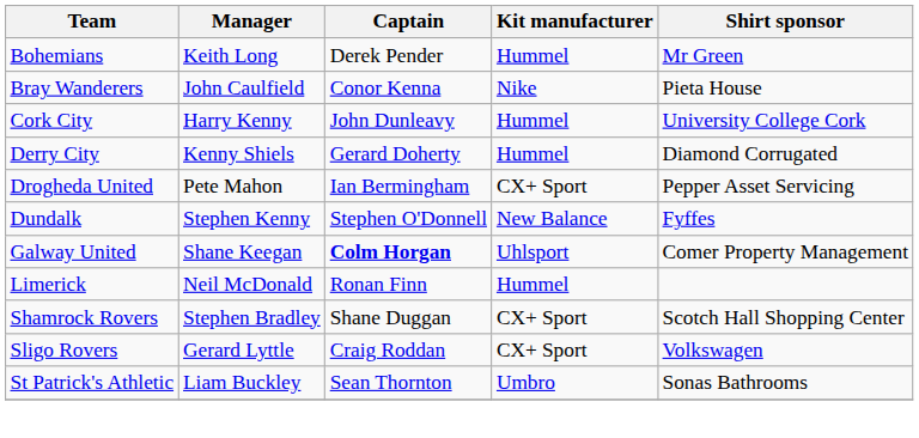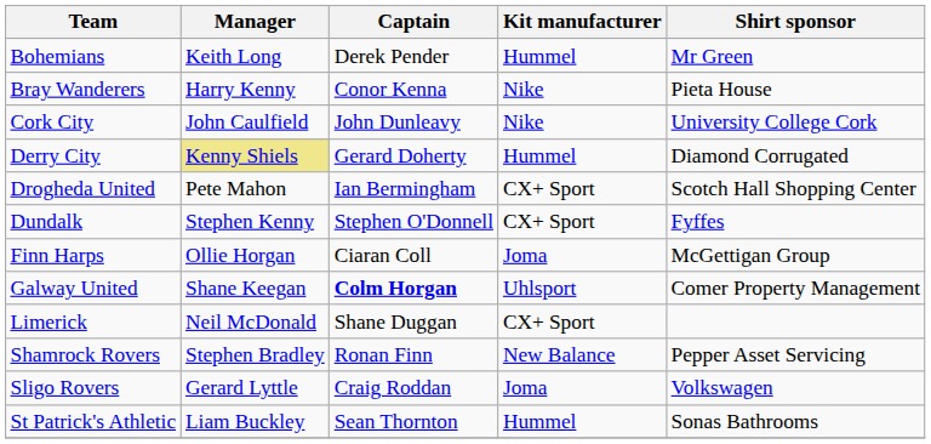Bray Wanderers | Manager: John Caulfield -> Harry Kenny
Cork City | Manager: Harry Kenny -> John Caulfield
Cork City | Kit manufacturer: Hummel -> Nike
Derry City | Manager: no background -> khaki background
Drogheda United | Shirt sponsor: Pepper Asset Servicing -> Scotch Hall Shopping Center
Dundalk | Kit manufacturer: New Balance -> CX+ Sport
+ row: Finn Harps | Ollie Horgan | Ciaran Coll | Joma | McGettigan Group
Limerick | Captain: Ronan Finn -> Shane Duggan
Limerick | Kit manufacturer: Hummel -> CX+ Sport
Shamrock Rovers | Captain: Shane Duggan -> Ronan Finn
Shamrock Rovers | Kit manufacturer: CX+ Sport -> New Balance
Shamrock Rovers | Shirt sponsor: Scotch Hall Shopping Center -> Pepper Asset Servicing
Sligo Rovers | Kit manufacturer: CX+ Sport -> Joma
St Patrick's Athletic | Kit manufacturer: Umbro -> Hummel
